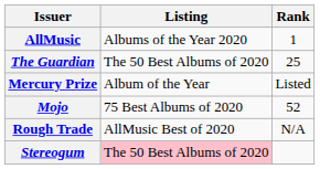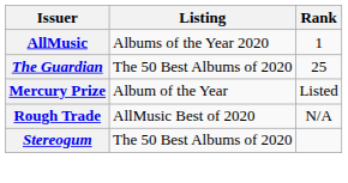- row: Mojo | 75 Best Albums of 2020 | 52
Stereogum | Listing: pink background -> no background
